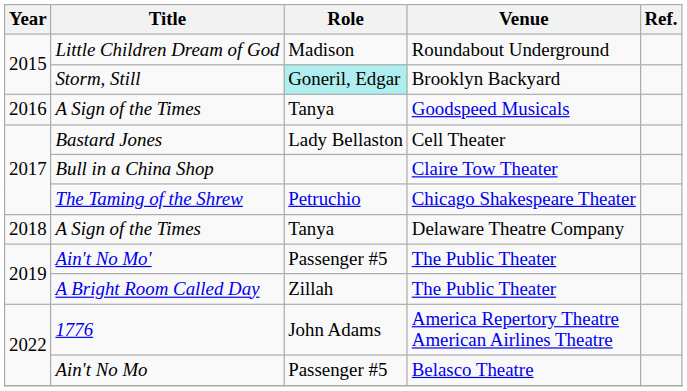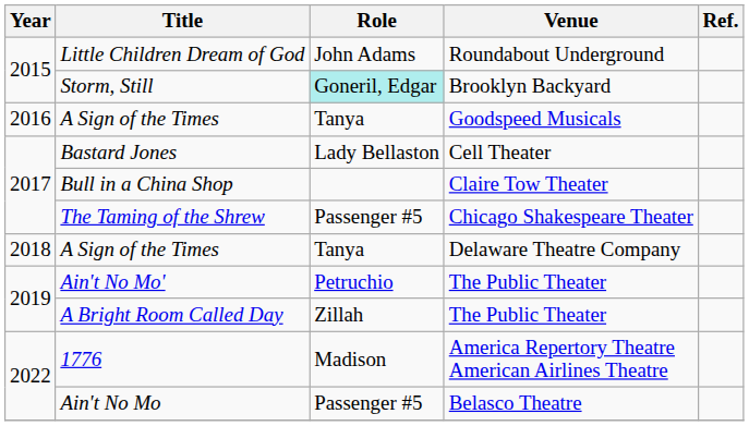Little Children Dream of God | Role: Madison -> John Adams
The Taming of the Shrew | Role: Petruchio -> Passenger #5
Ain't No Mo' | Role: Passenger #5 -> Petruchio
1776 | Role: John Adams -> Madison
